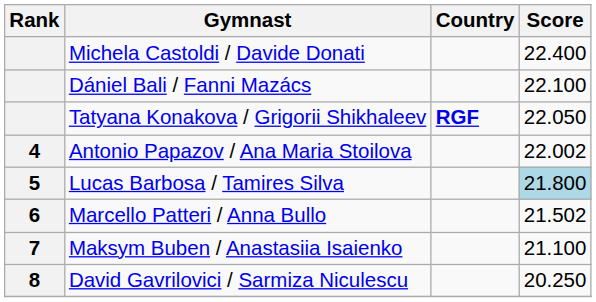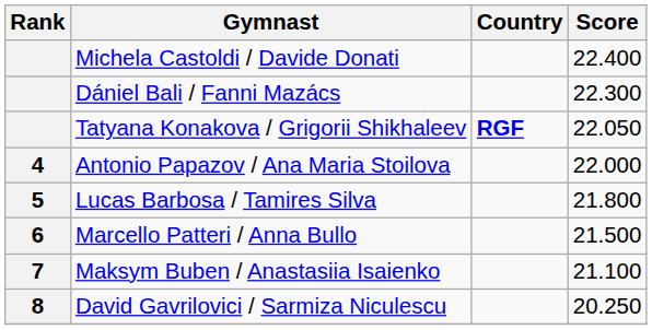Dániel Bali / Fanni Mazács | Score: 22.100 -> 22.300
Antonio Papazov / Ana Maria Stoilova | Score: 22.002 -> 22.000
Lucas Barbosa / Tamires Silva | Score: lightblue background -> no background
Marcello Patteri / Anna Bullo | Score: 21.502 -> 21.500
